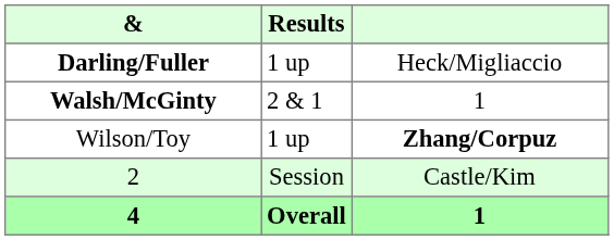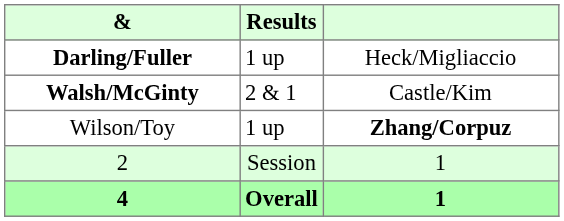Walsh/McGinty | column 3: 1 -> Castle/Kim
2 | column 3: Castle/Kim -> 1
